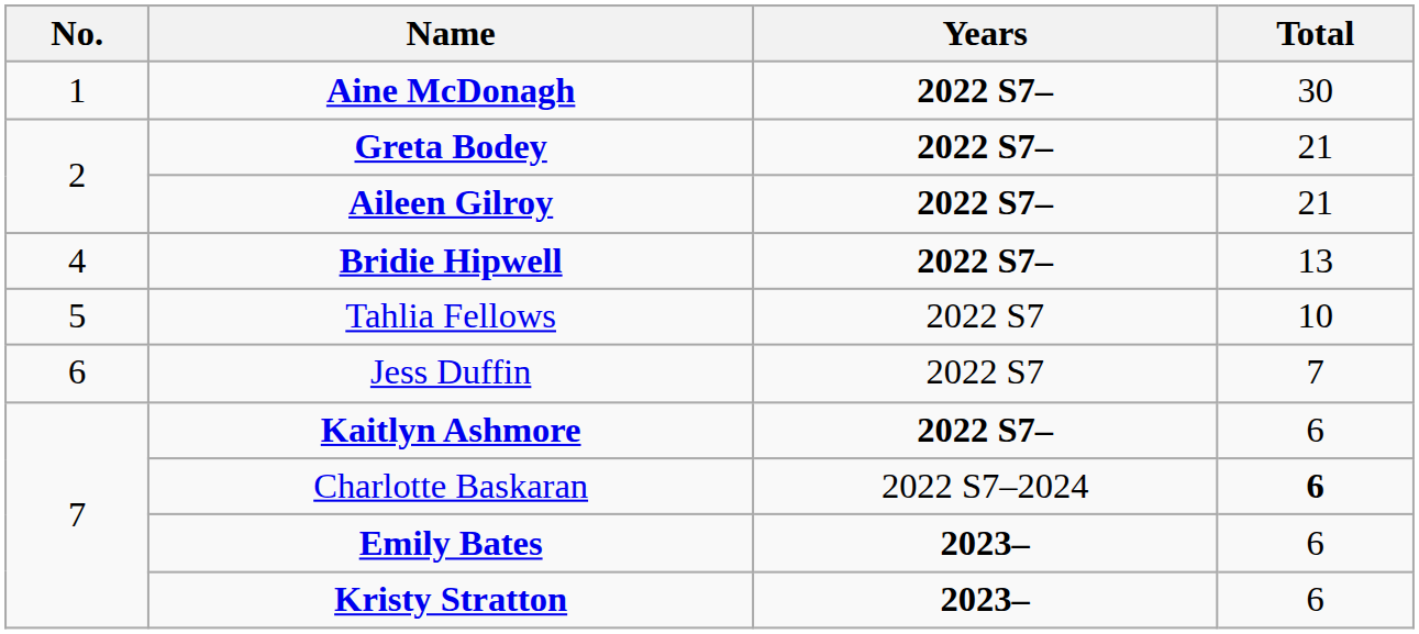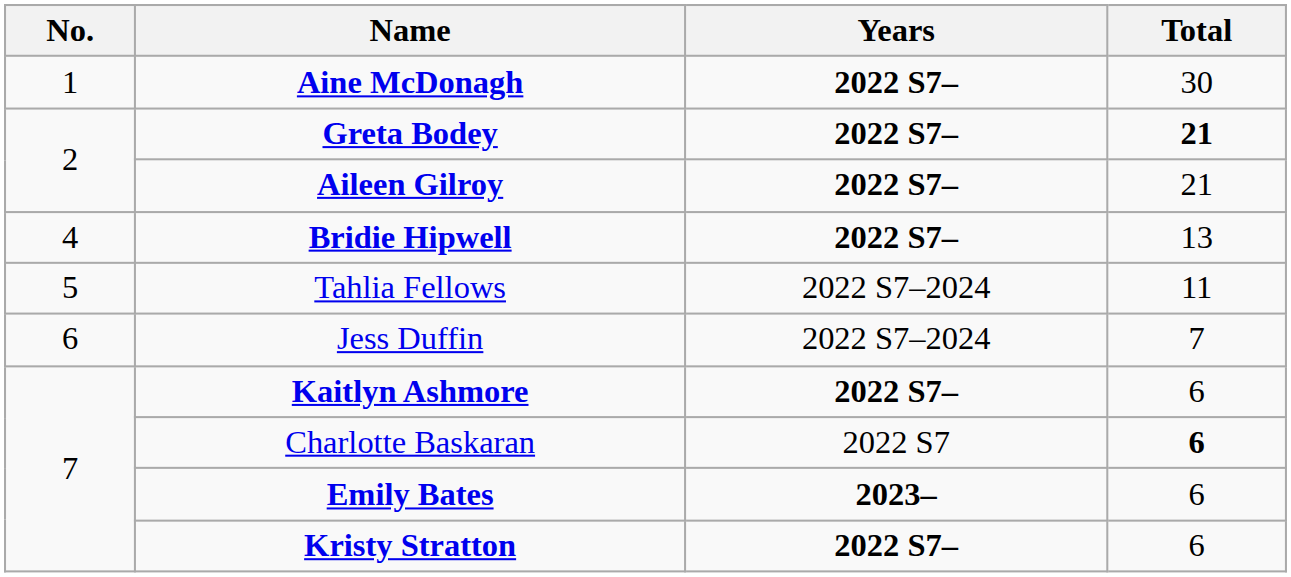Greta Bodey | Total: normal -> bold
Tahlia Fellows | Years: 2022 S7 -> 2022 S7–2024
Tahlia Fellows | Total: 10 -> 11
Jess Duffin | Years: 2022 S7 -> 2022 S7–2024
Charlotte Baskaran | Years: 2022 S7–2024 -> 2022 S7
Kristy Stratton | Years: 2023– -> 2022 S7–
